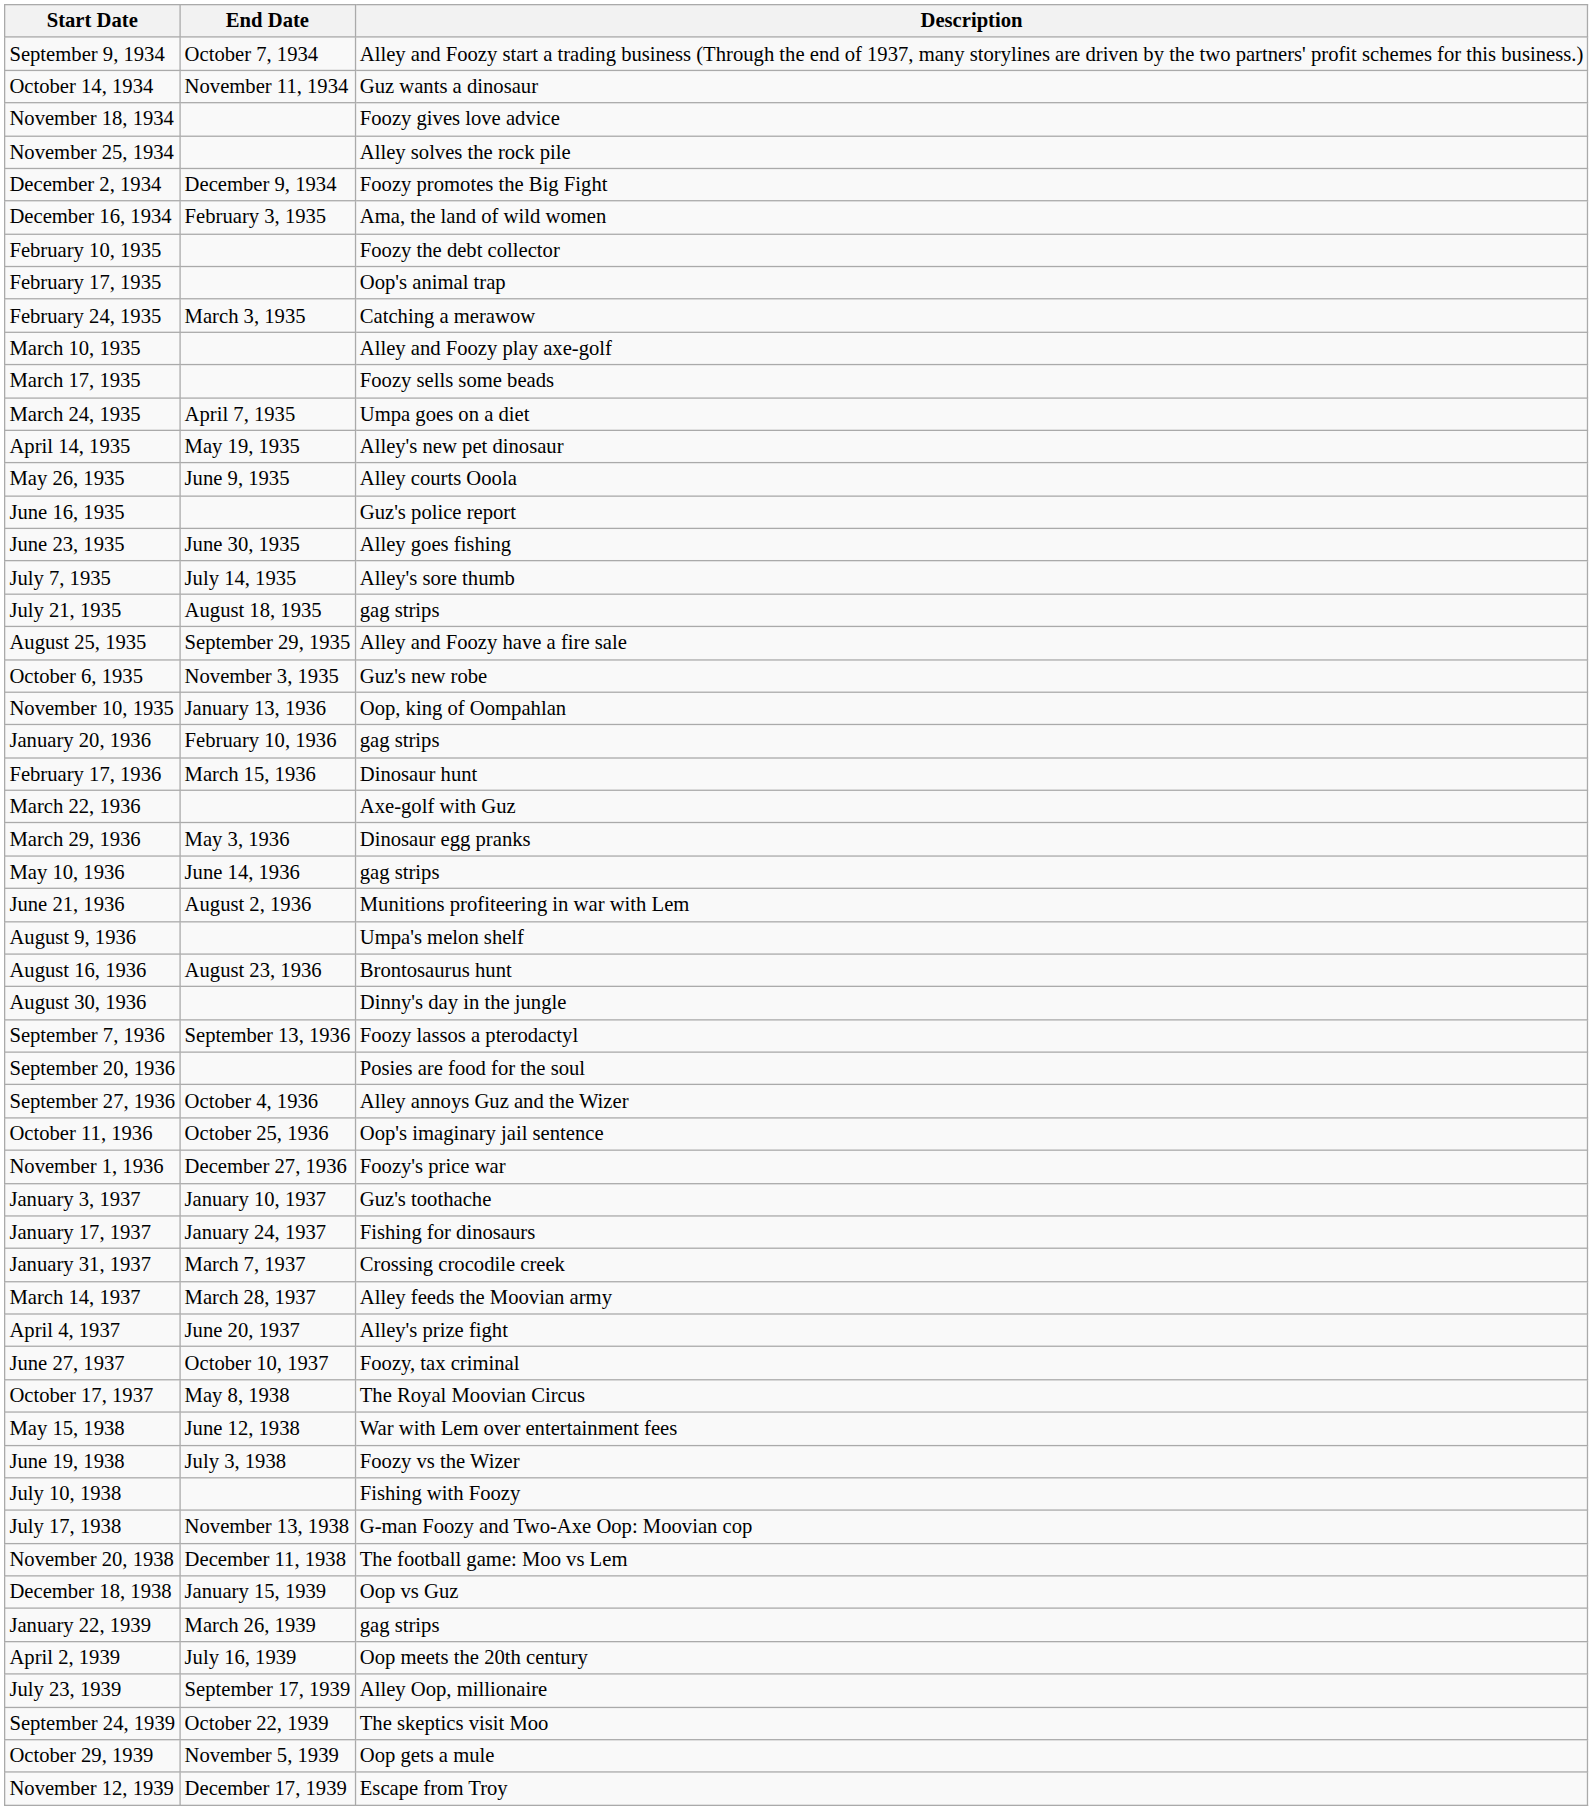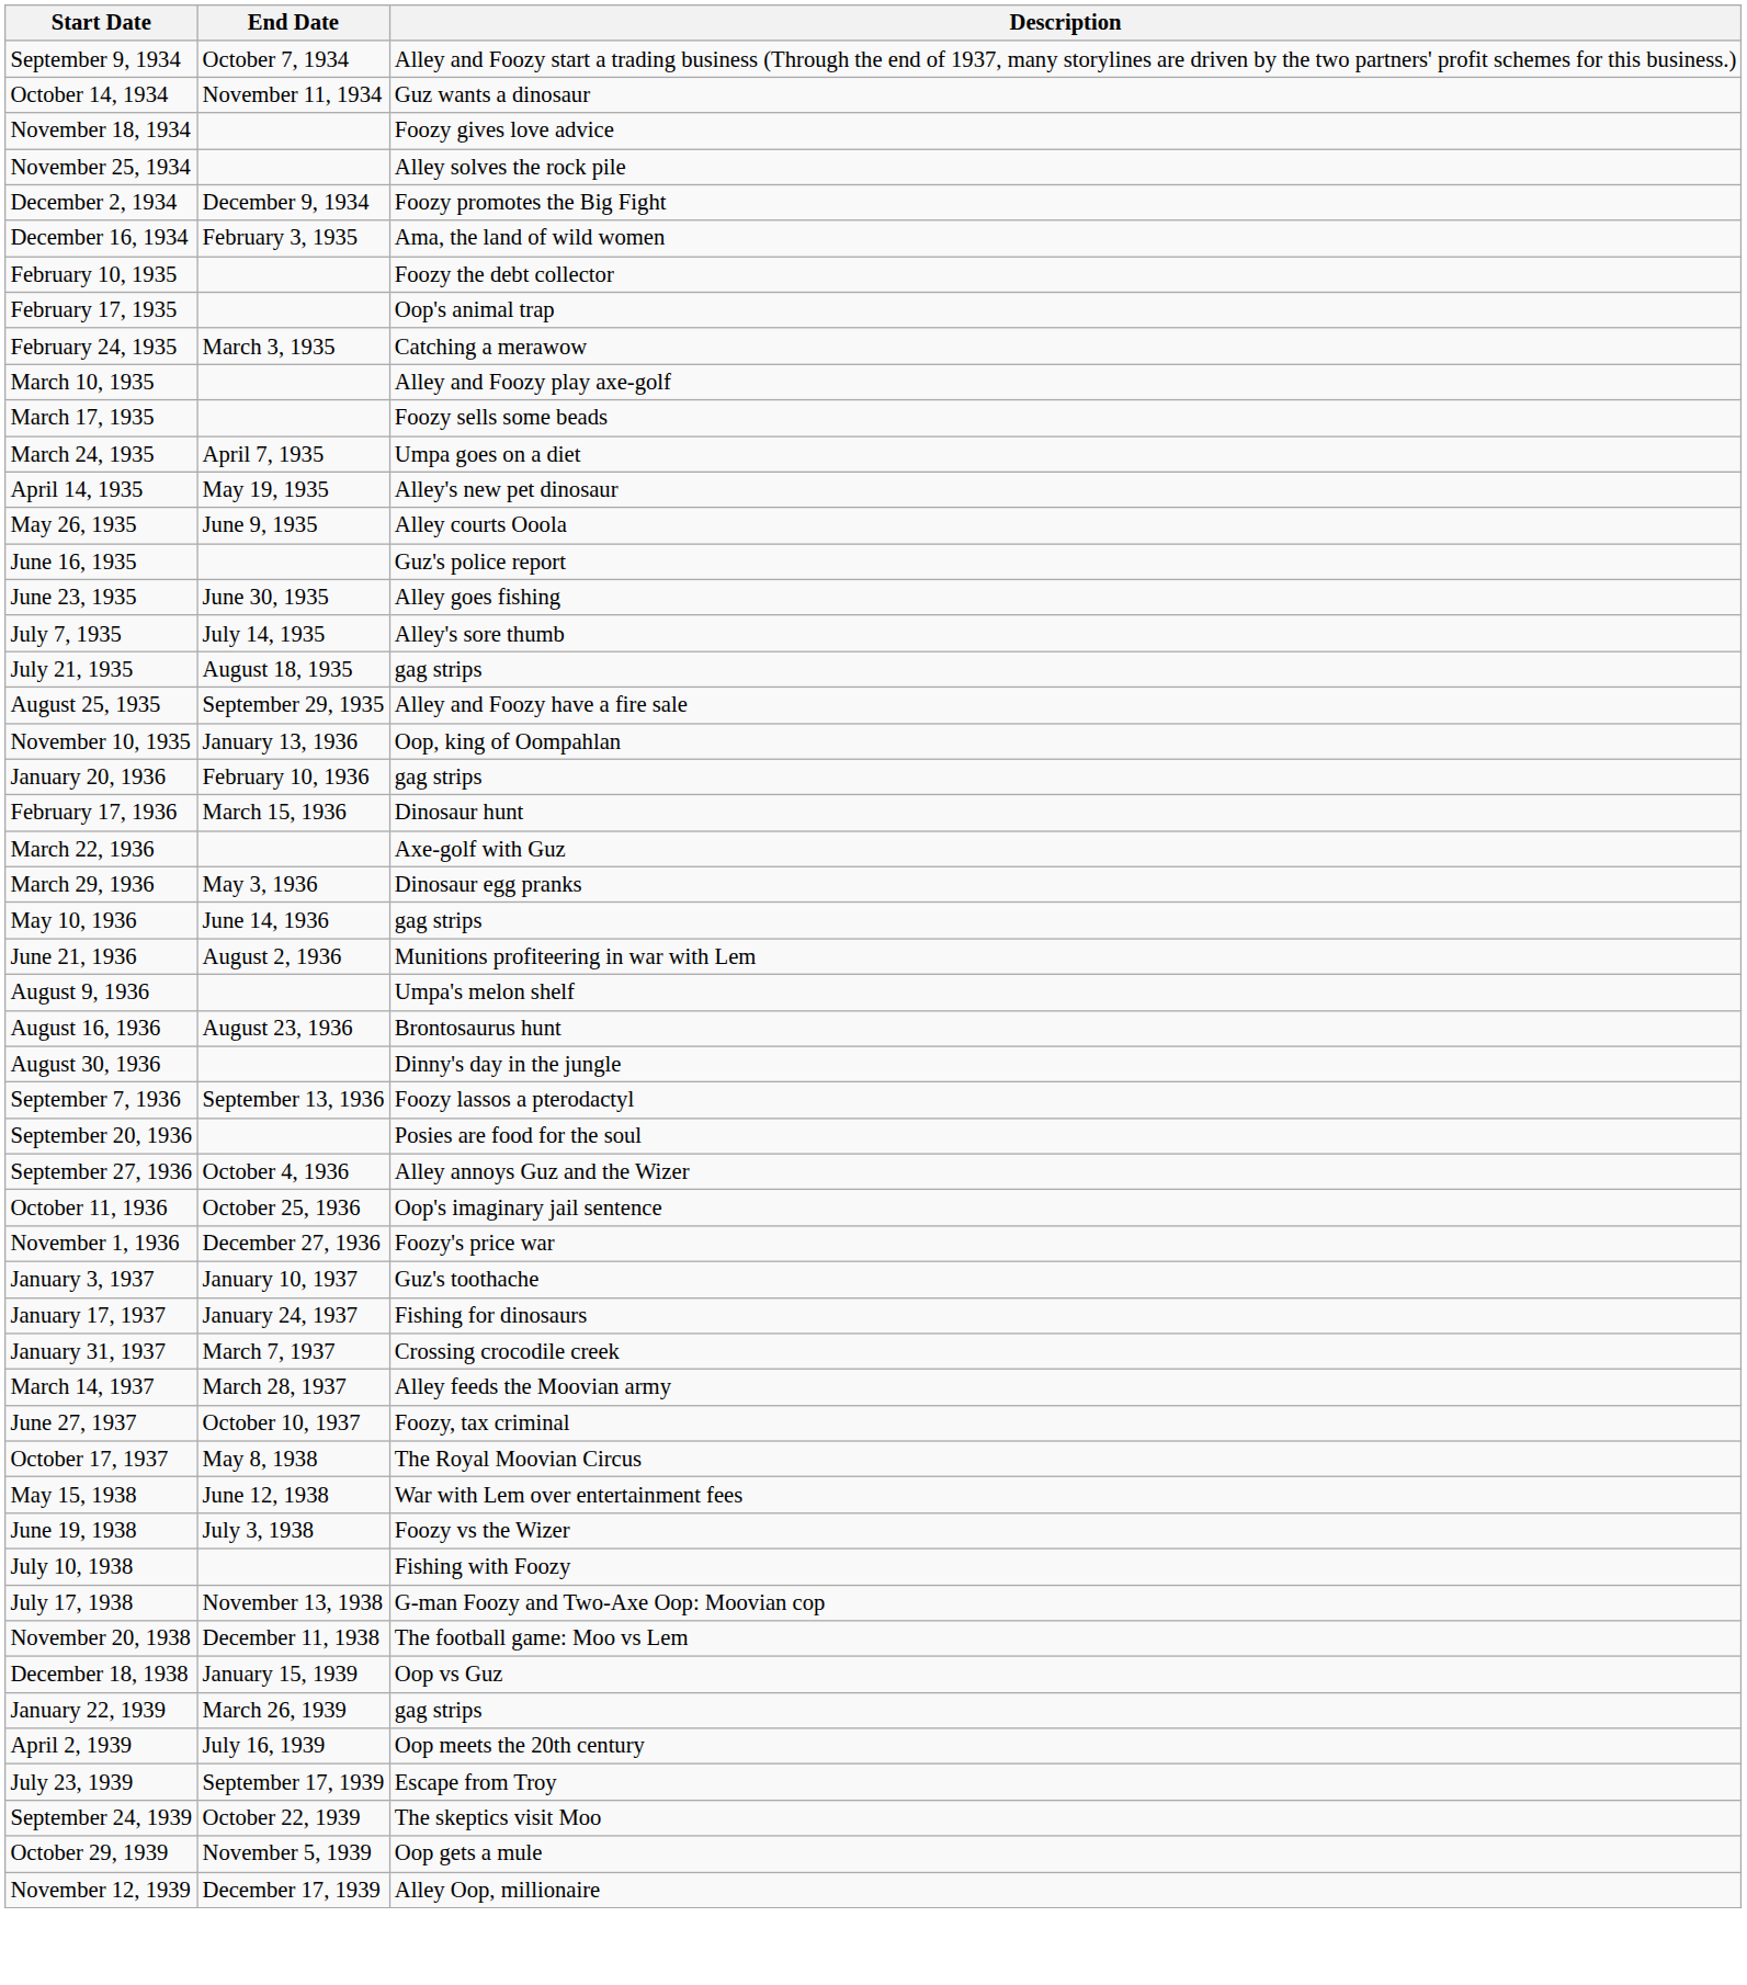- row: October 6, 1935 | November 3, 1935 | Guz's new robe
- row: April 4, 1937 | June 20, 1937 | Alley's prize fight
July 23, 1939 | Description: Alley Oop, millionaire -> Escape from Troy
November 12, 1939 | Description: Escape from Troy -> Alley Oop, millionaire
